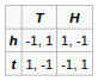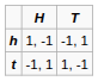columns swapped: H <-> T
